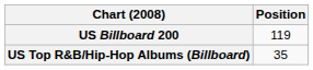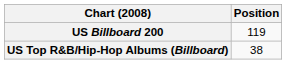US Top R&B/Hip-Hop Albums (Billboard) | Position: 35 -> 38
